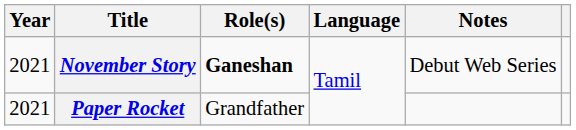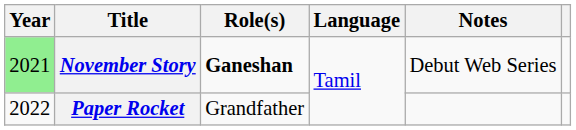November Story | Year: no background -> lightgreen background
Paper Rocket | Year: 2021 -> 2022
